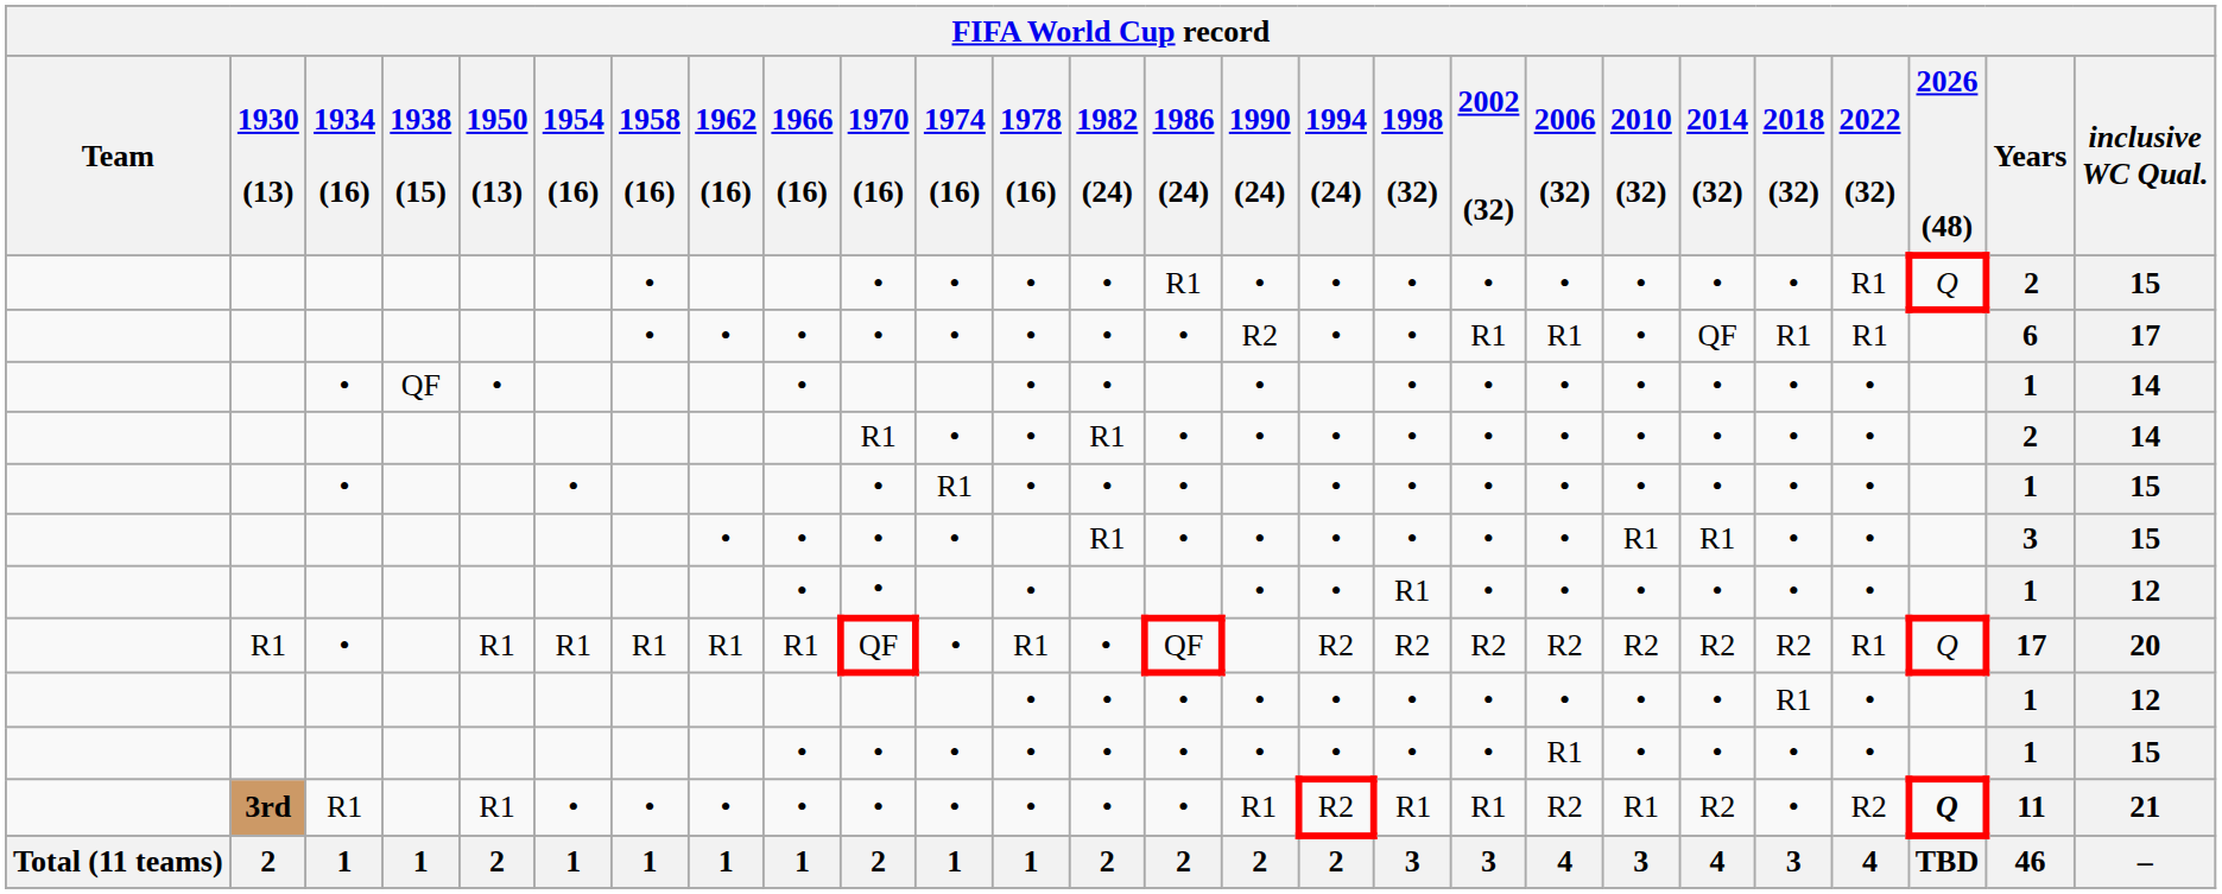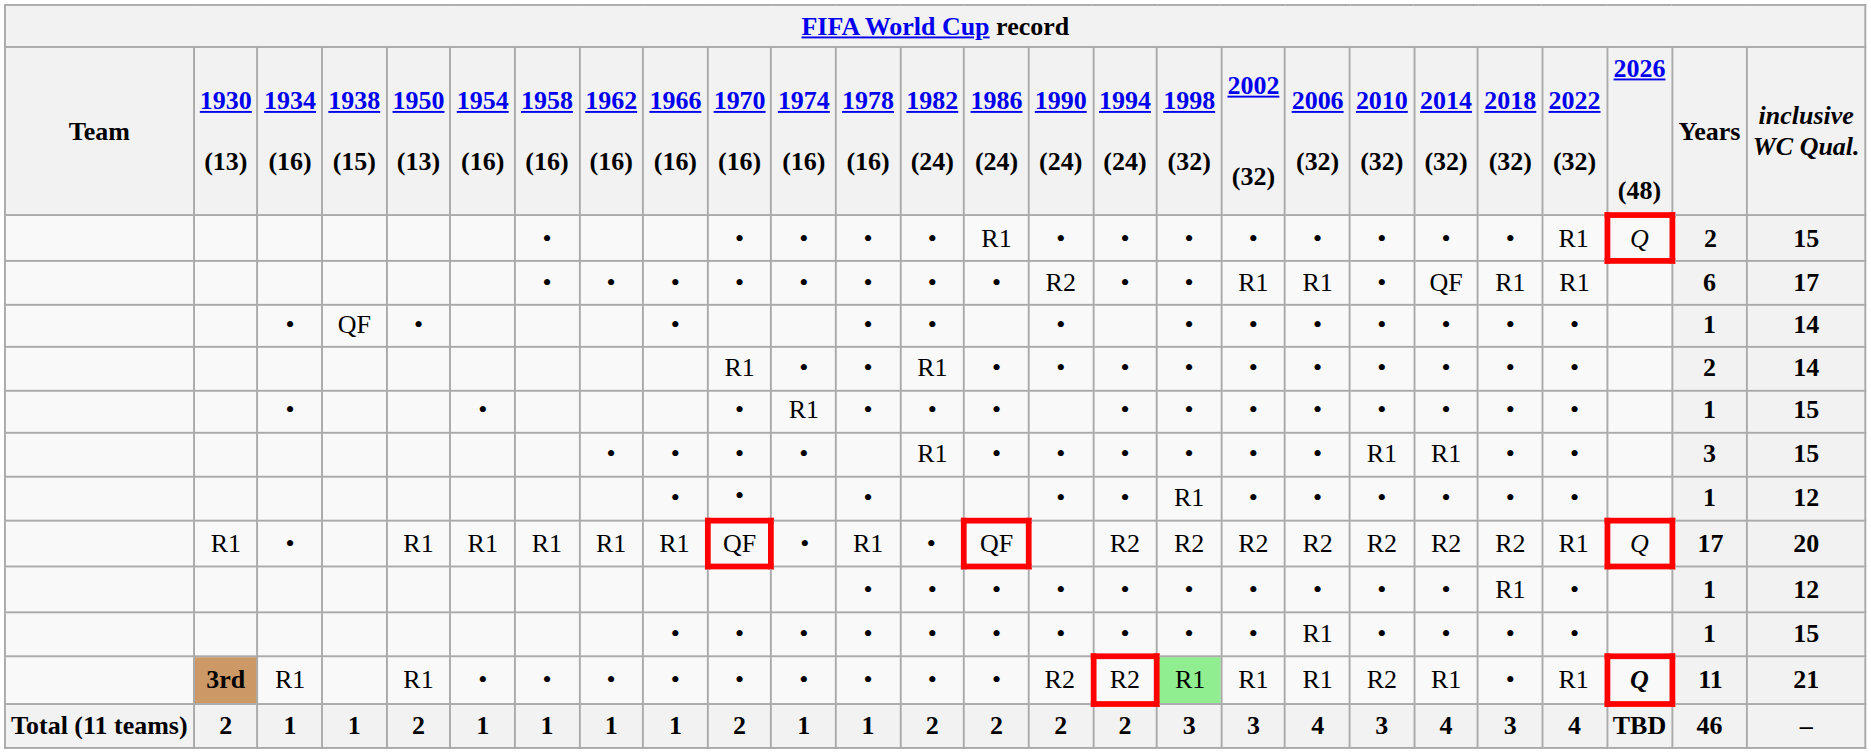3rd | 1990 (24): R1 -> R2
3rd | 1998 (32): no background -> lightgreen background
3rd | 2006 (32): R2 -> R1
3rd | 2010 (32): R1 -> R2
3rd | 2014 (32): R2 -> R1
3rd | 2022 (32): R2 -> R1
